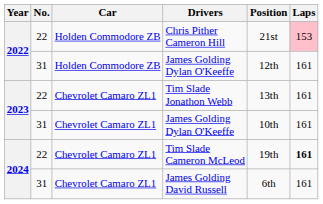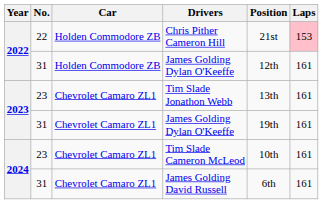Tim Slade Jonathon Webb | No.: 22 -> 23
2023 / James Golding Dylan O'Keeffe | Position: 10th -> 19th
Tim Slade Cameron McLeod | No.: 22 -> 23
Tim Slade Cameron McLeod | Position: 19th -> 10th
Tim Slade Cameron McLeod | Laps: bold -> normal
